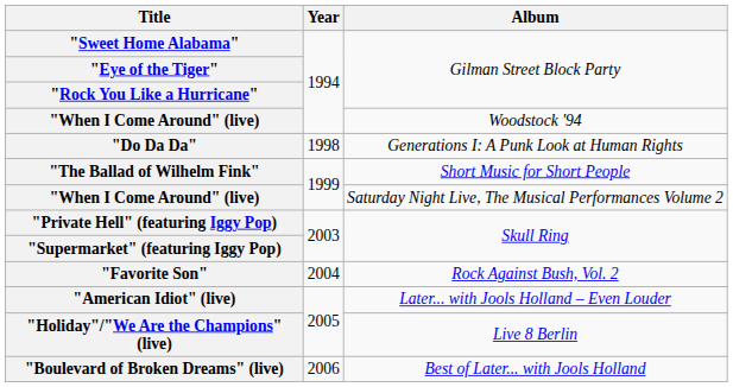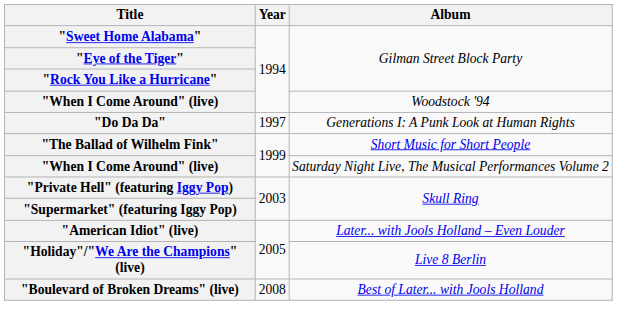Generations I: A Punk Look at Human Rights | Year: 1998 -> 1997
- row: "Favorite Son" | 2004 | Rock Against Bush, Vol. 2
Best of Later... with Jools Holland | Year: 2006 -> 2008
